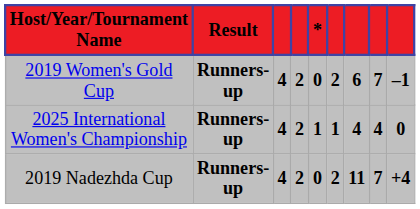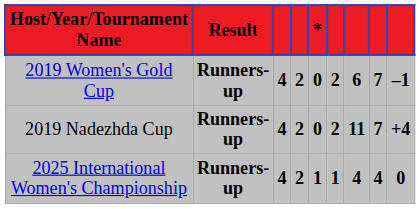rows swapped: 2019 Nadezhda Cup <-> 2025 International Women's Championship
